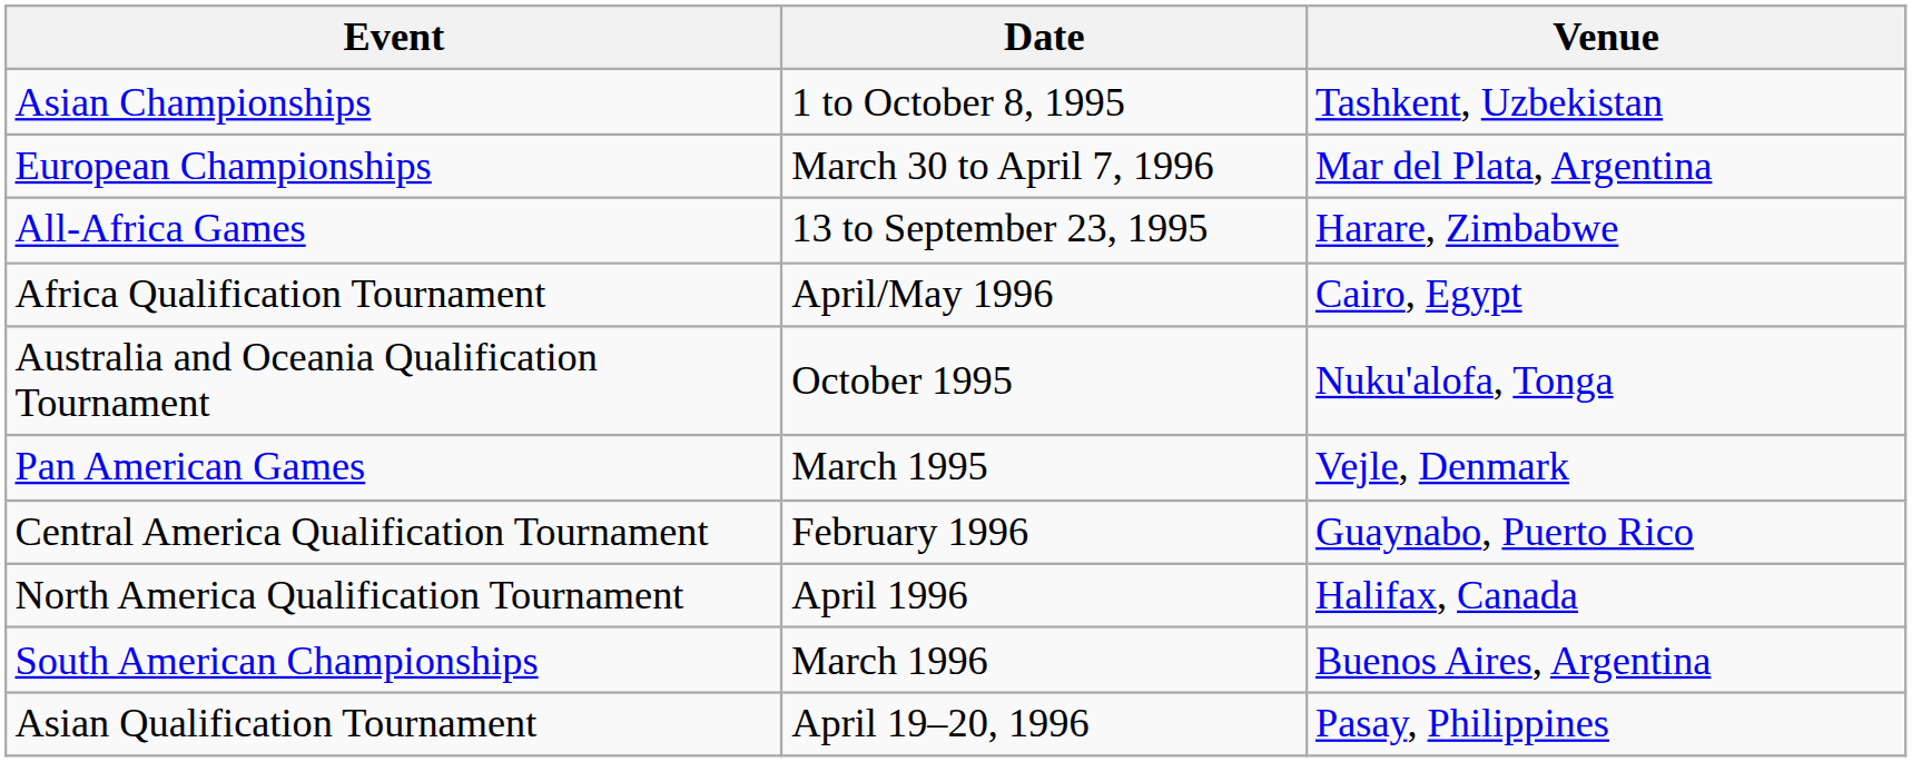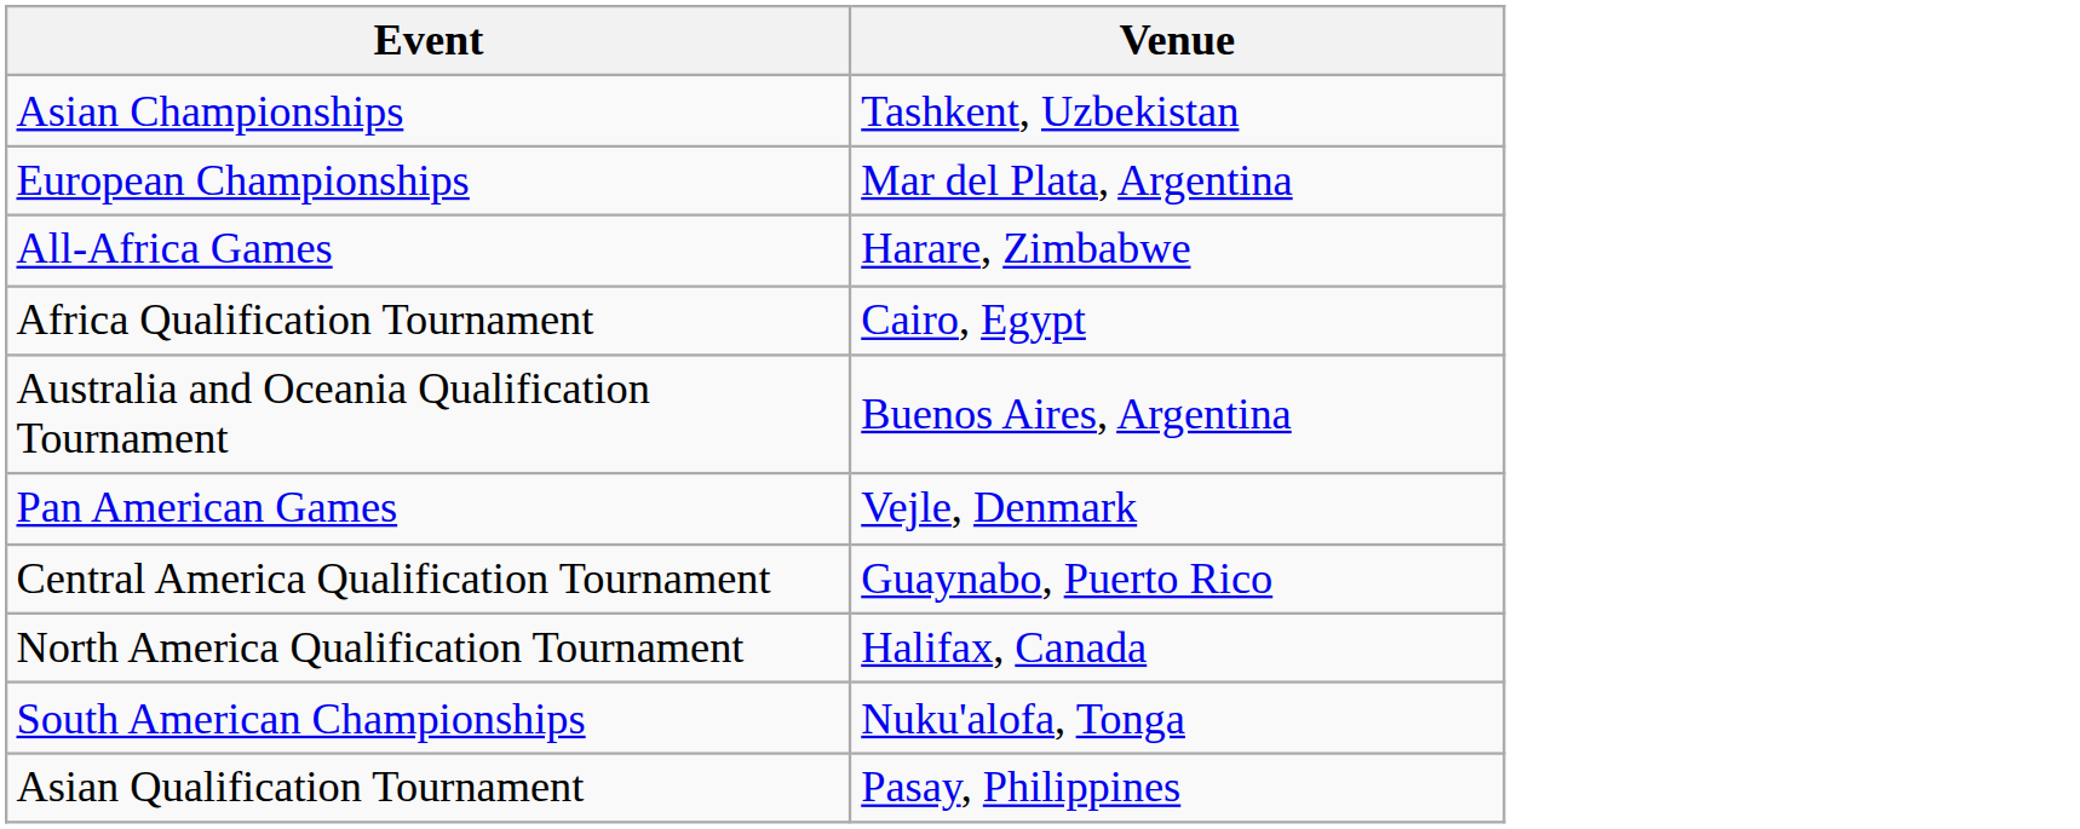- column: Date | 1 to October 8, 1995 | March 30 to April 7, 1996 | 13 to September 23, 1995 | April/May 1996 | October 1995 | March 1995 | February 1996 | April 1996 | March 1996 | April 19–20, 1996
Australia and Oceania Qualification Tournament | Venue: Nuku'alofa, Tonga -> Buenos Aires, Argentina
South American Championships | Venue: Buenos Aires, Argentina -> Nuku'alofa, Tonga
